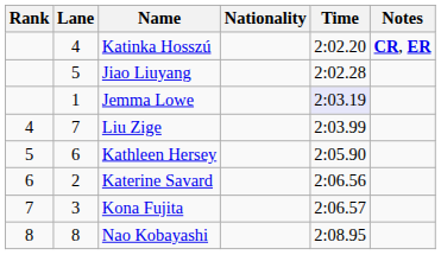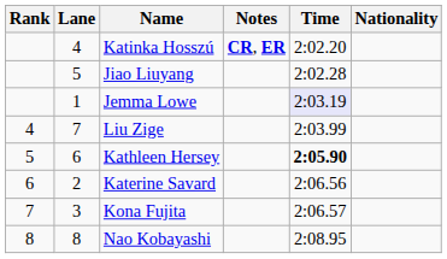columns swapped: Nationality <-> Notes
Kathleen Hersey | Time: normal -> bold
